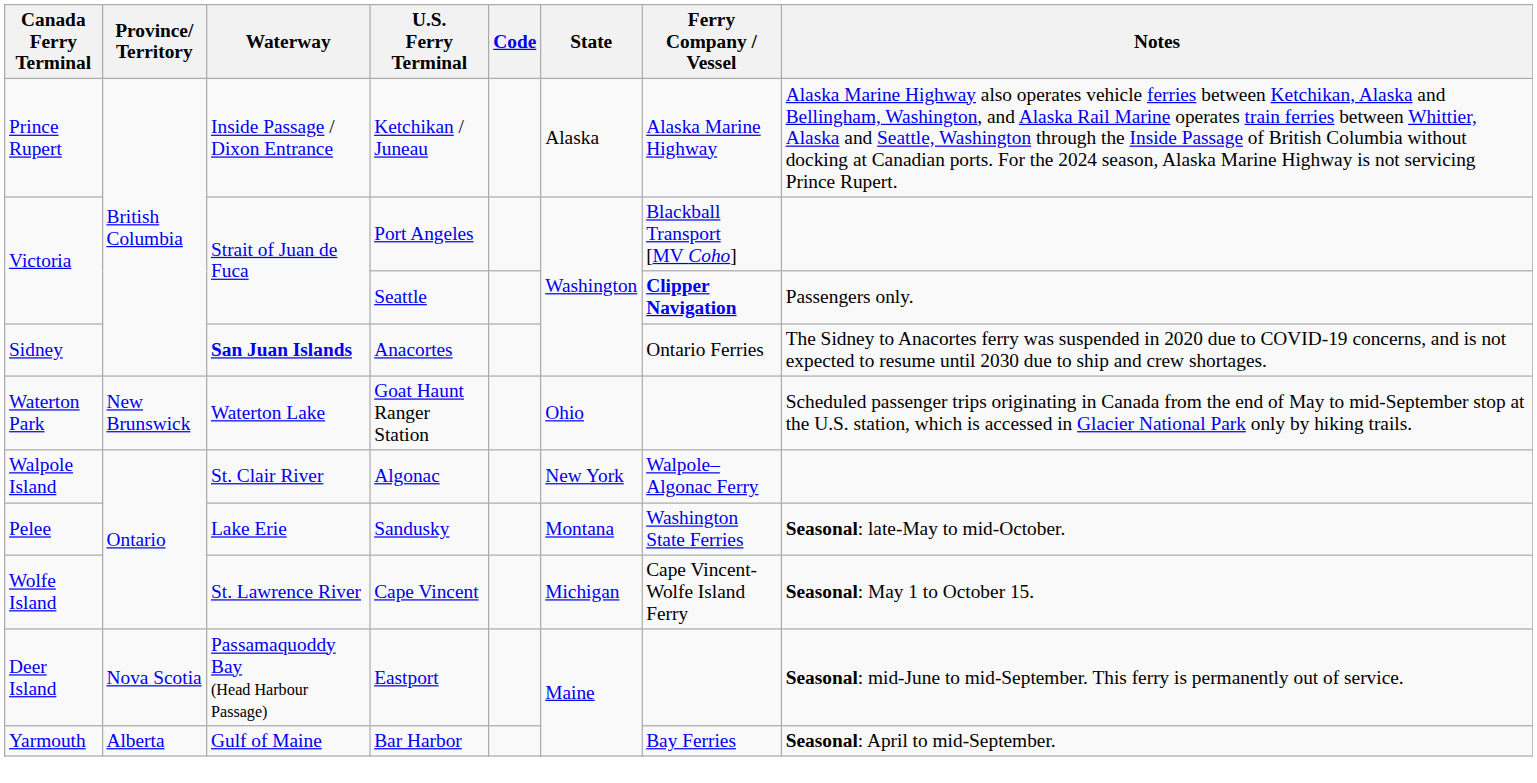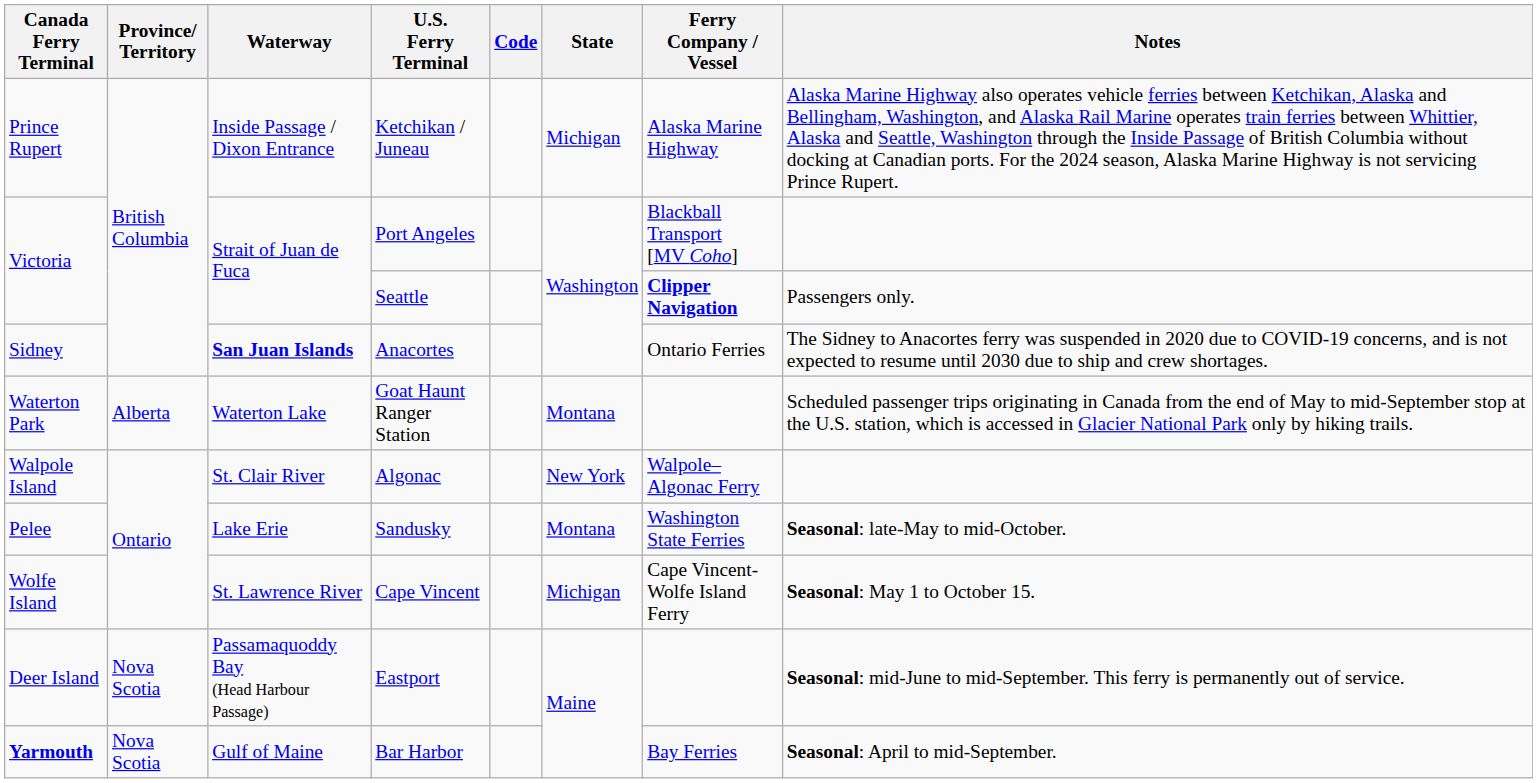Ketchikan / Juneau | State: Alaska -> Michigan
Goat Haunt Ranger Station | Province/ Territory: New Brunswick -> Alberta
Goat Haunt Ranger Station | State: Ohio -> Montana
Bar Harbor | Canada Ferry Terminal: normal -> bold
Bar Harbor | Province/ Territory: Alberta -> Nova Scotia
